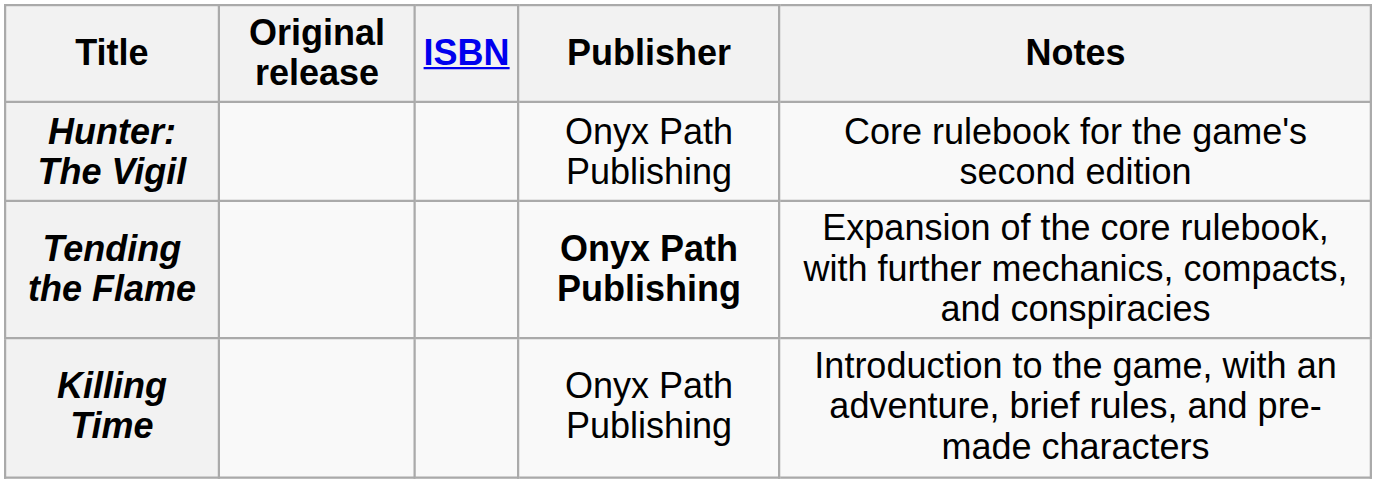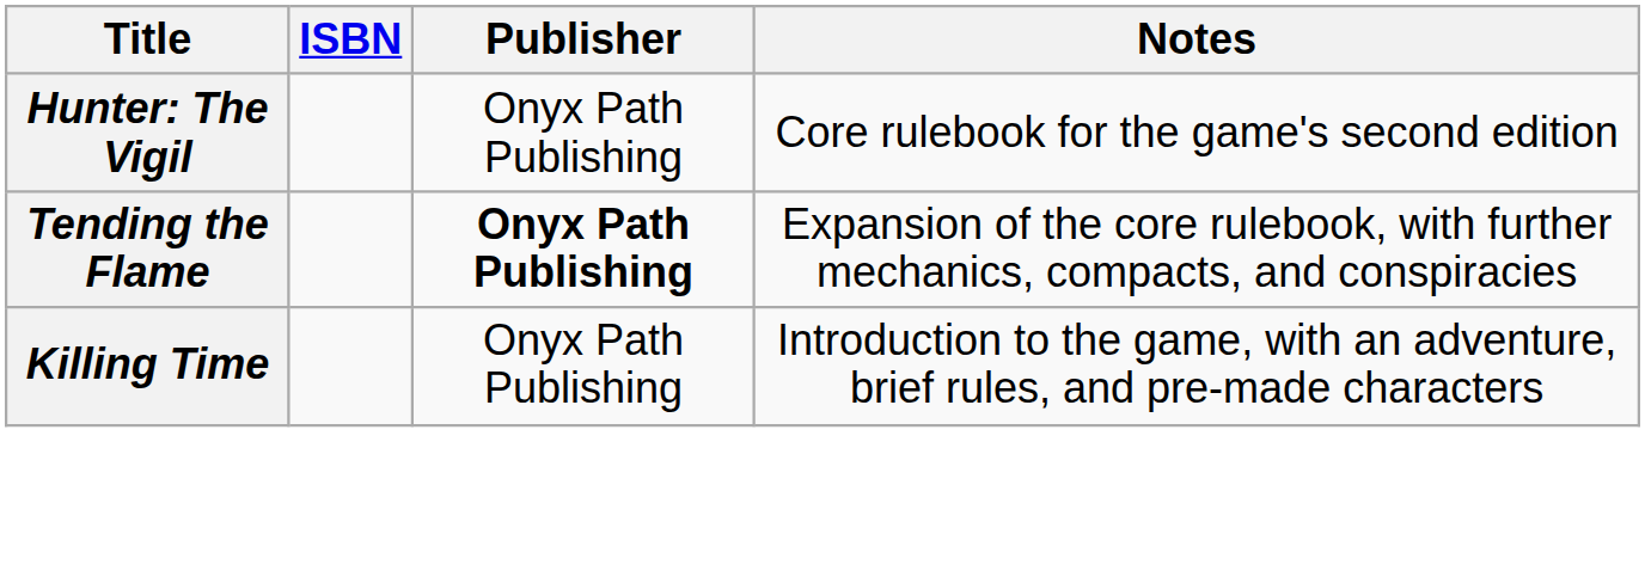- column: Original release
